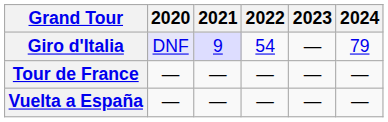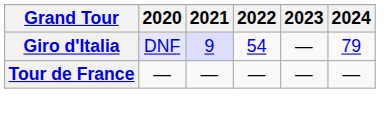- row: Vuelta a España | — | — | — | — | —
